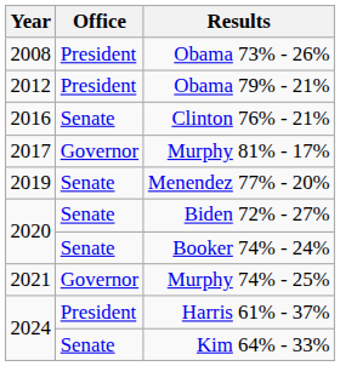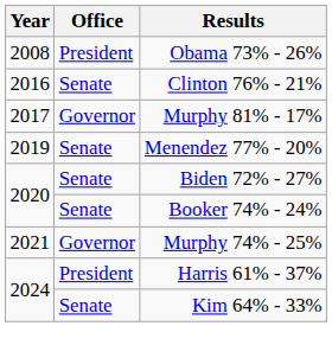- row: 2012 | President | Obama 79% - 21%
